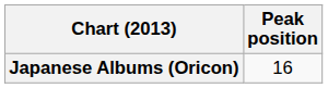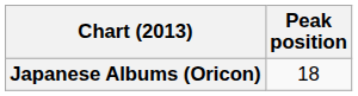Japanese Albums (Oricon) | Peak position: 16 -> 18
